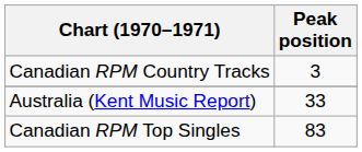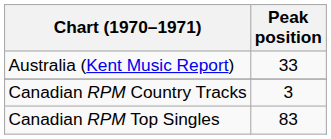rows swapped: Australia (Kent Music Report) <-> Canadian RPM Country Tracks
